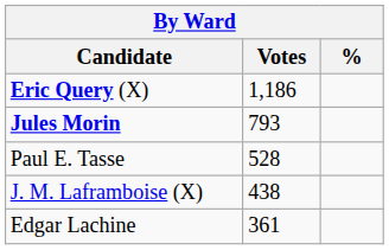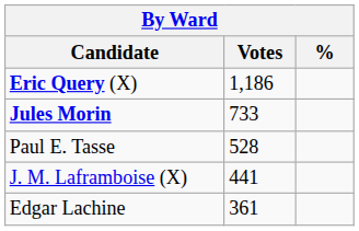Jules Morin | Votes: 793 -> 733
J. M. Laframboise (X) | Votes: 438 -> 441
